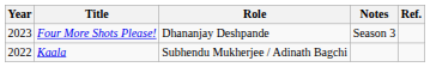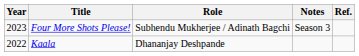Four More Shots Please! | Role: Dhananjay Deshpande -> Subhendu Mukherjee / Adinath Bagchi
Kaala | Role: Subhendu Mukherjee / Adinath Bagchi -> Dhananjay Deshpande
